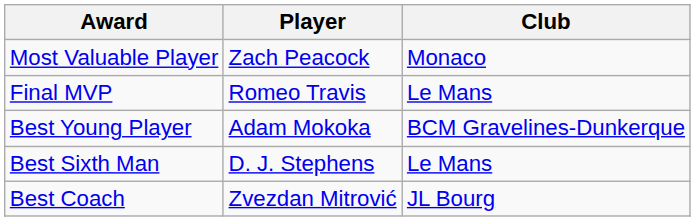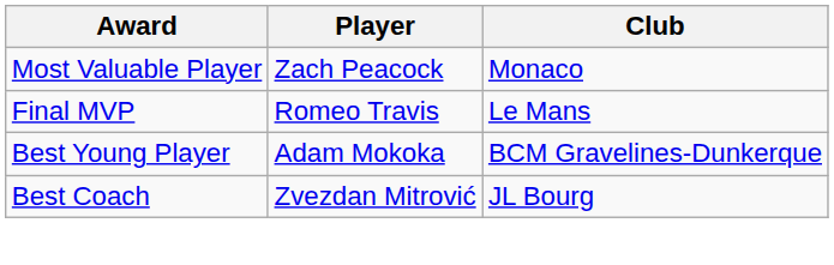- row: Best Sixth Man | D. J. Stephens | Le Mans
